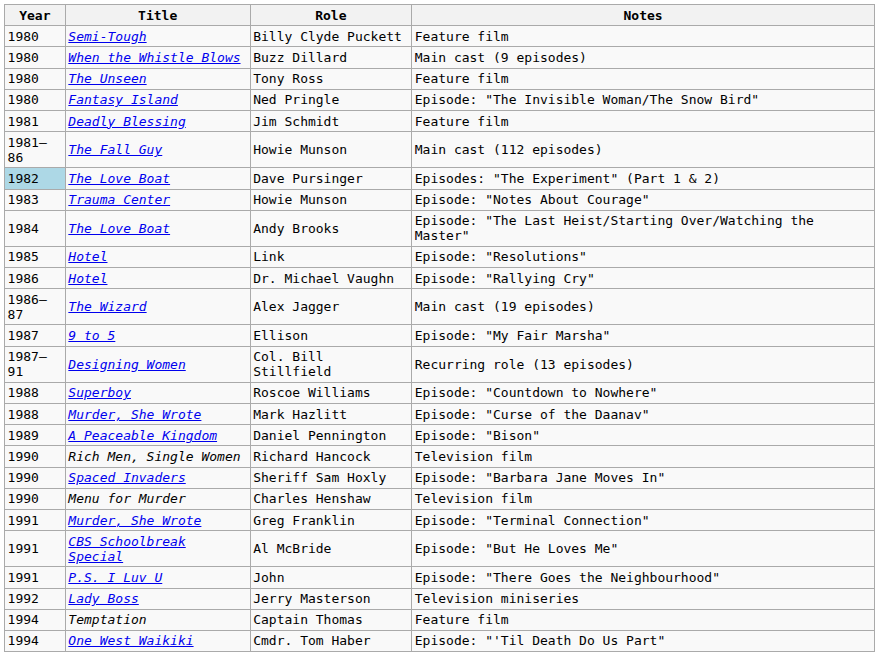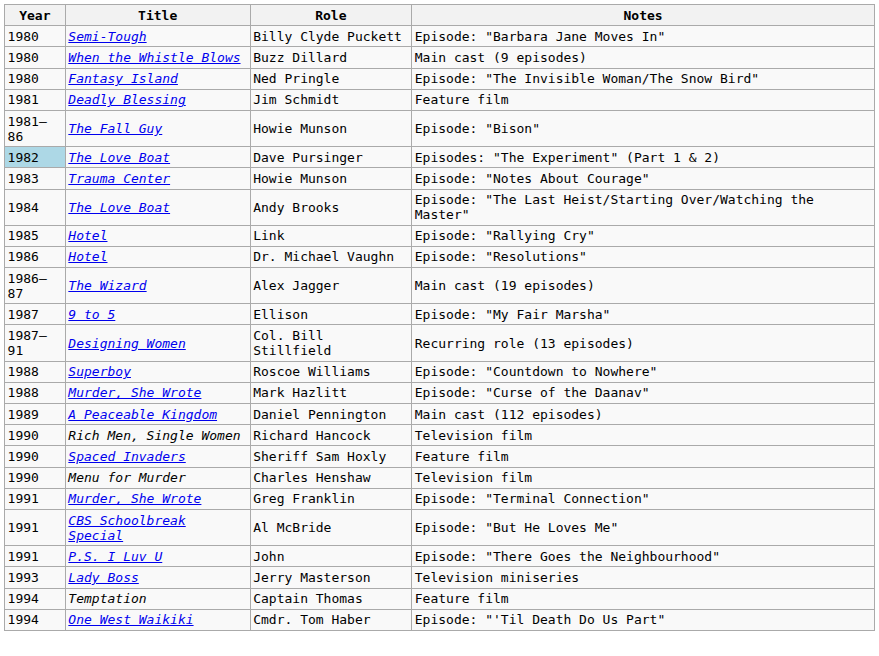Billy Clyde Puckett | Notes: Feature film -> Episode: "Barbara Jane Moves In"
- row: 1980 | The Unseen | Tony Ross | Feature film
The Fall Guy / Howie Munson | Notes: Main cast (112 episodes) -> Episode: "Bison"
Link | Notes: Episode: "Resolutions" -> Episode: "Rallying Cry"
Dr. Michael Vaughn | Notes: Episode: "Rallying Cry" -> Episode: "Resolutions"
Daniel Pennington | Notes: Episode: "Bison" -> Main cast (112 episodes)
Sheriff Sam Hoxly | Notes: Episode: "Barbara Jane Moves In" -> Feature film
Jerry Masterson | Year: 1992 -> 1993
